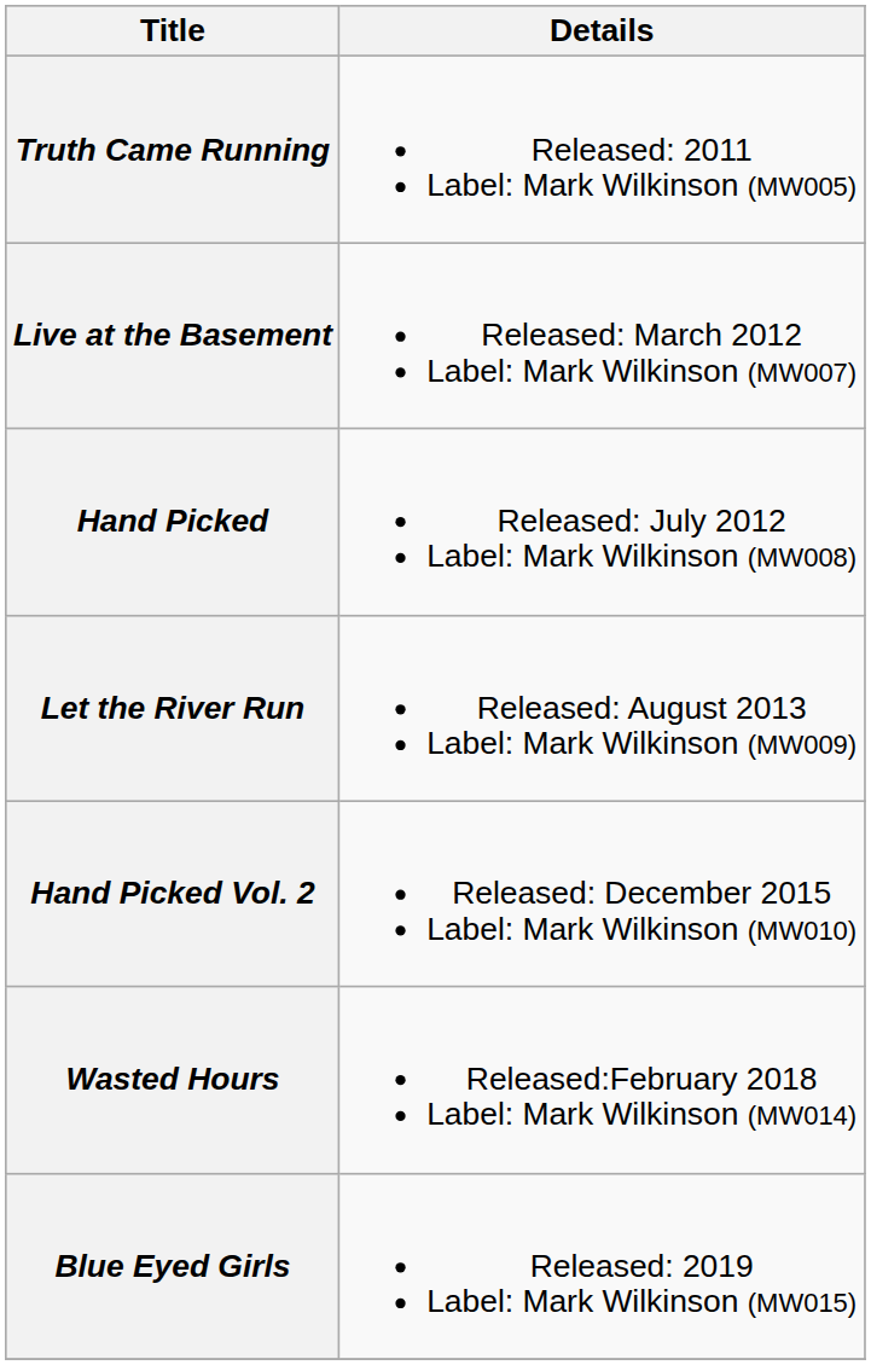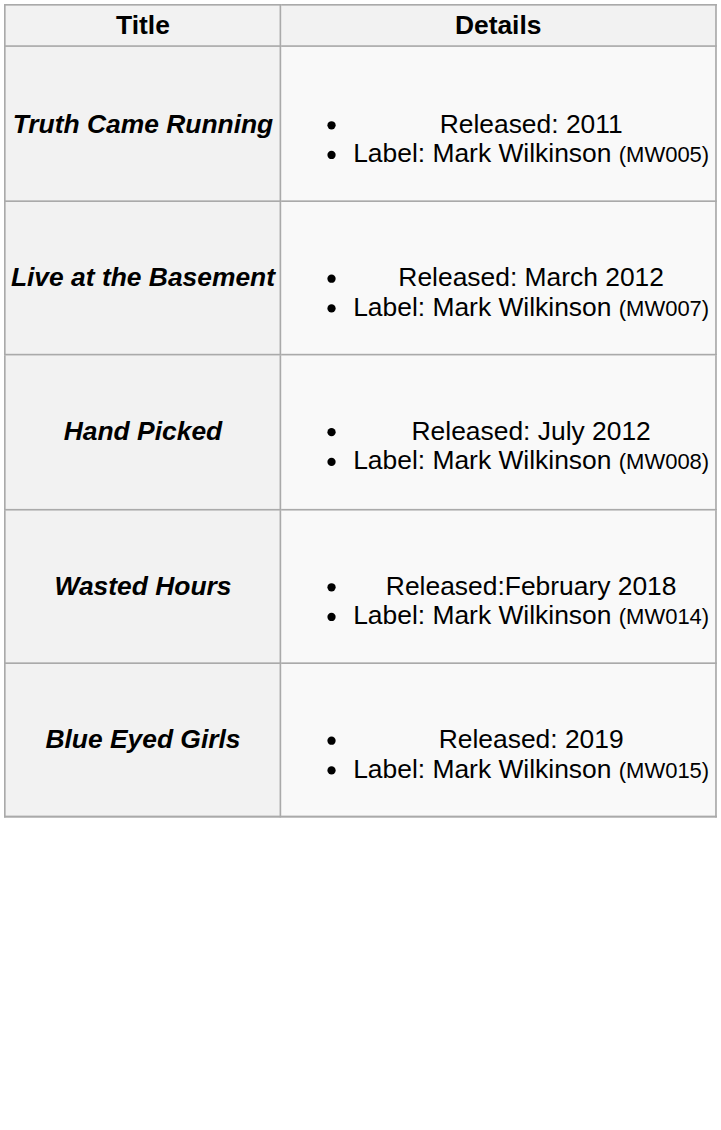- row: Let the River Run | Released: August 2013 Label: Mark Wilkinson (MW009)
- row: Hand Picked Vol. 2 | Released: December 2015 Label: Mark Wilkinson (MW010)
